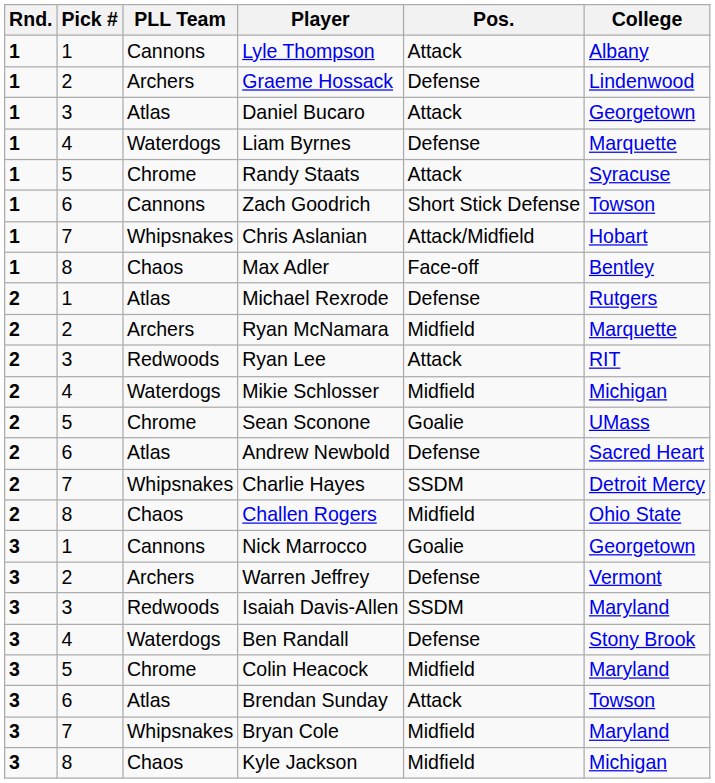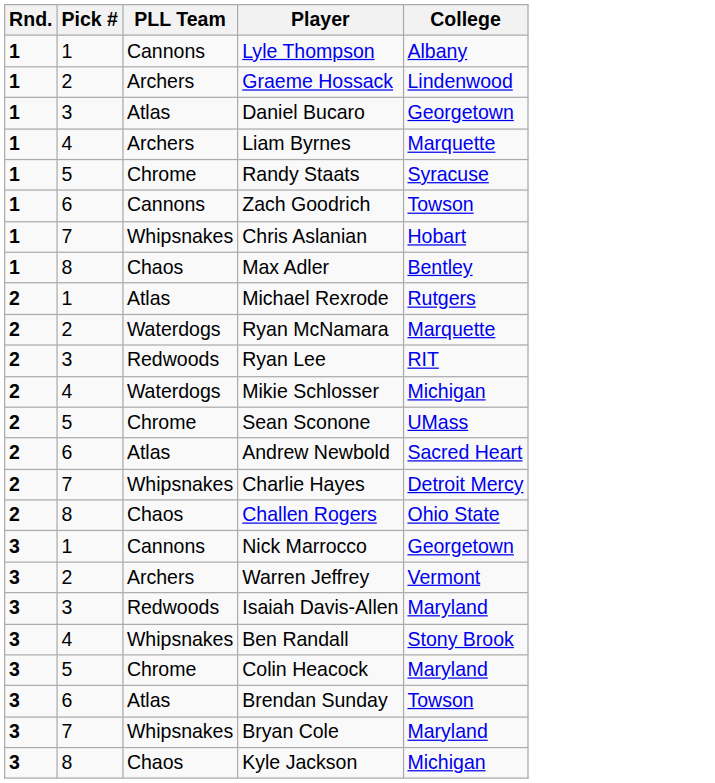- column: Pos. | Attack | Defense | Attack | Defense | Attack | Short Stick Defense | Attack/Midfield | Face-off | Defense | Midfield | Attack | Midfield | Goalie | Defense | SSDM | Midfield | Goalie | Defense | SSDM | Defense | Midfield | Attack | Midfield | Midfield
Liam Byrnes | PLL Team: Waterdogs -> Archers
Ryan McNamara | PLL Team: Archers -> Waterdogs
Ben Randall | PLL Team: Waterdogs -> Whipsnakes
